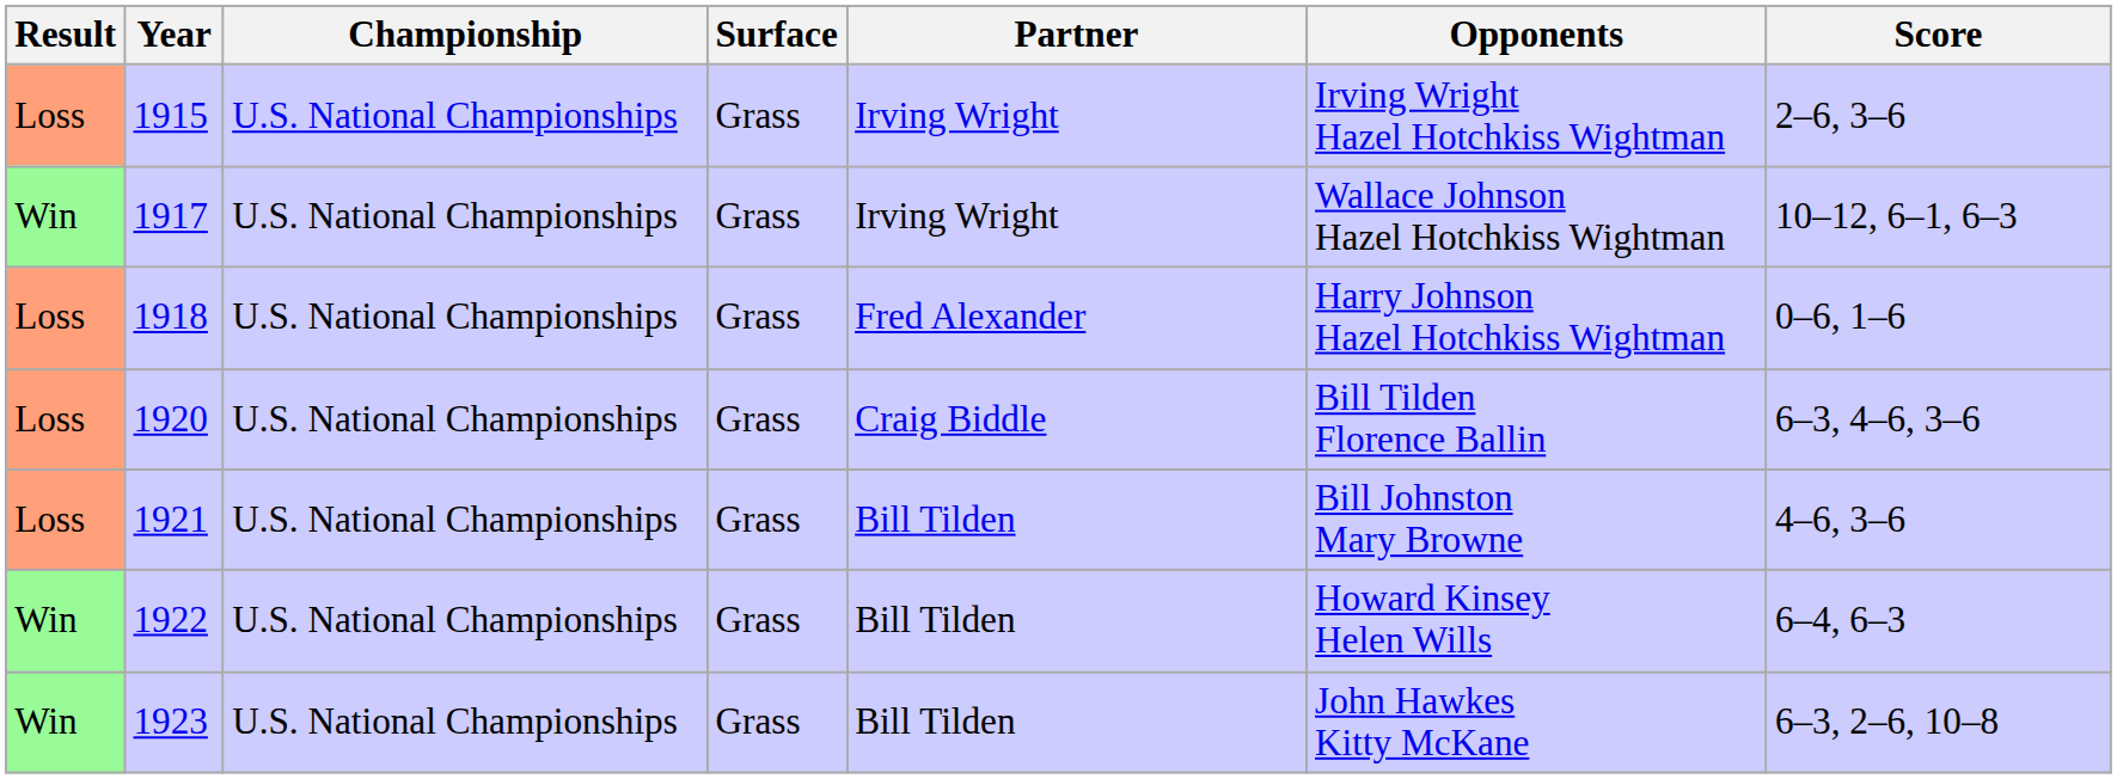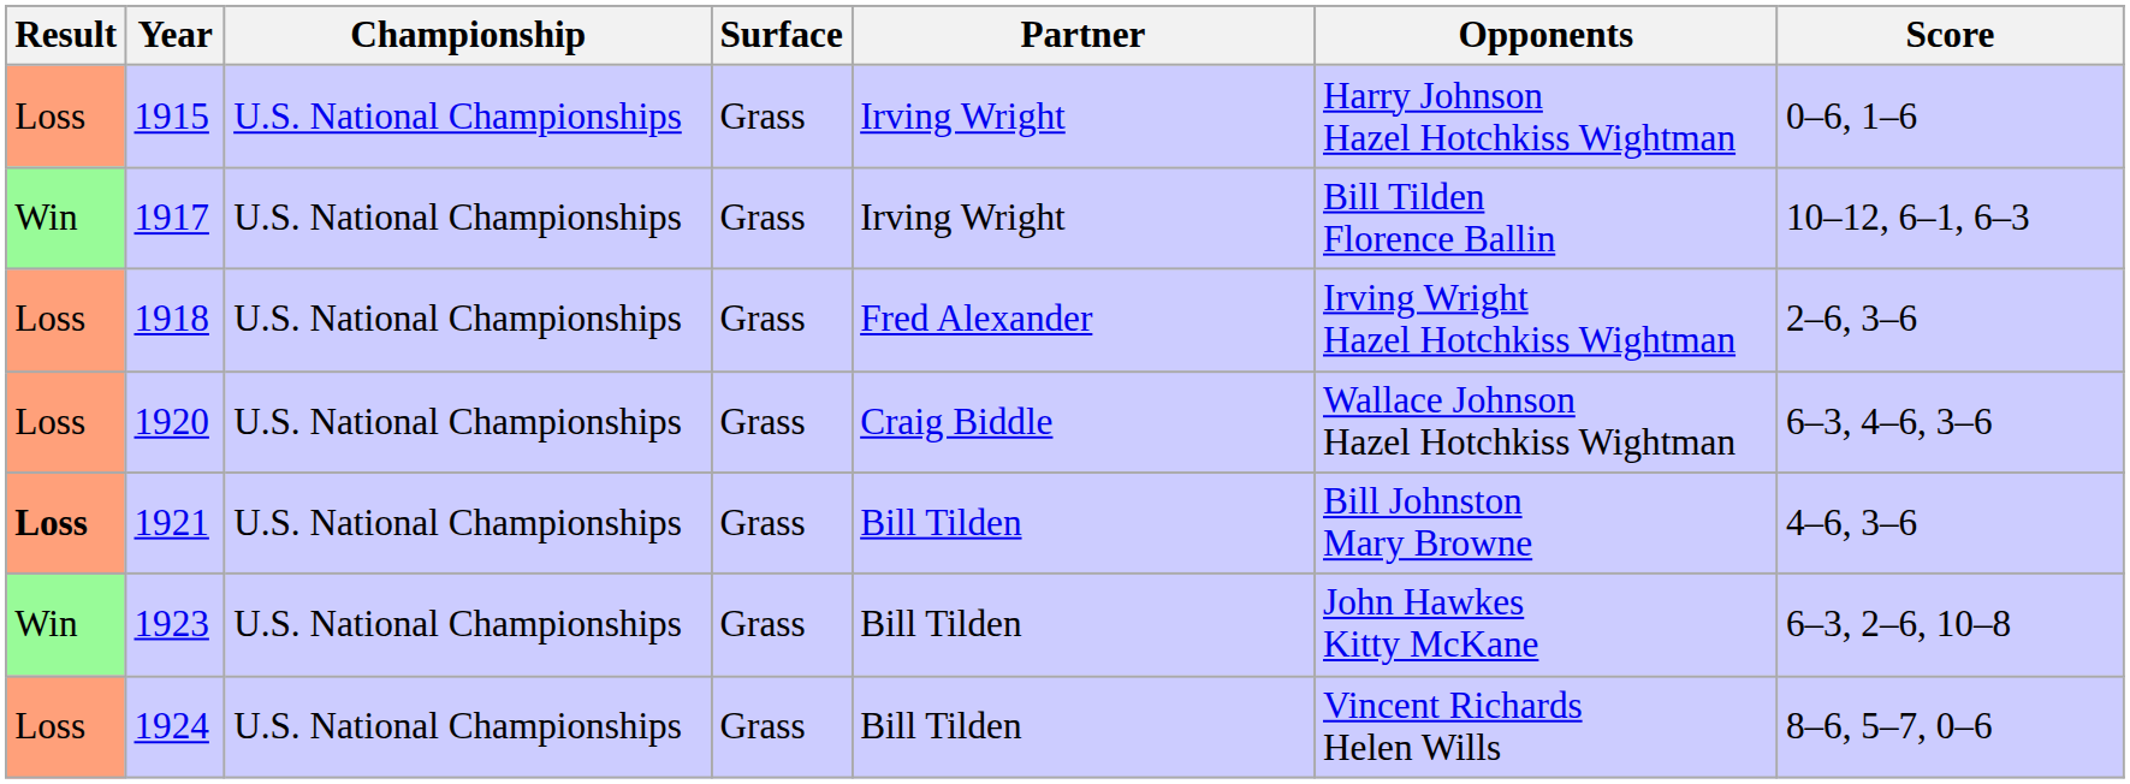1915 | Opponents: Irving Wright Hazel Hotchkiss Wightman -> Harry Johnson Hazel Hotchkiss Wightman
1915 | Score: 2–6, 3–6 -> 0–6, 1–6
1917 | Opponents: Wallace Johnson Hazel Hotchkiss Wightman -> Bill Tilden Florence Ballin
1918 | Opponents: Harry Johnson Hazel Hotchkiss Wightman -> Irving Wright Hazel Hotchkiss Wightman
1918 | Score: 0–6, 1–6 -> 2–6, 3–6
1920 | Opponents: Bill Tilden Florence Ballin -> Wallace Johnson Hazel Hotchkiss Wightman
1921 | Result: normal -> bold
- row: Win | 1922 | U.S. National Championships | Grass | Bill Tilden | Howard Kinsey Helen Wills | 6–4, 6–3
+ row: Loss | 1924 | U.S. National Championships | Grass | Bill Tilden | Vincent Richards Helen Wills | 8–6, 5–7, 0–6
